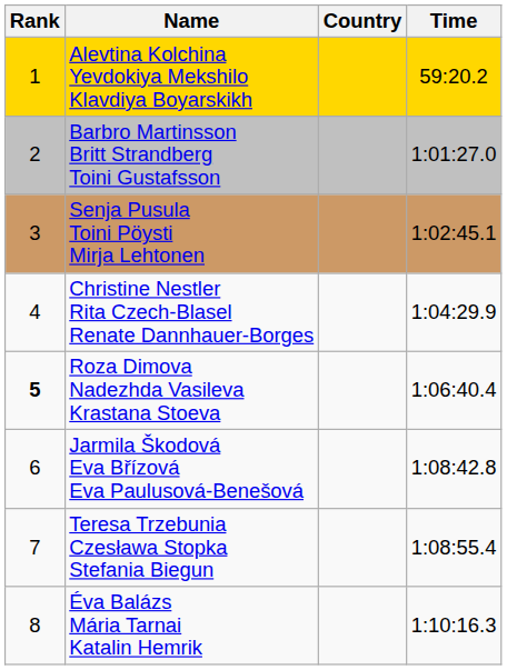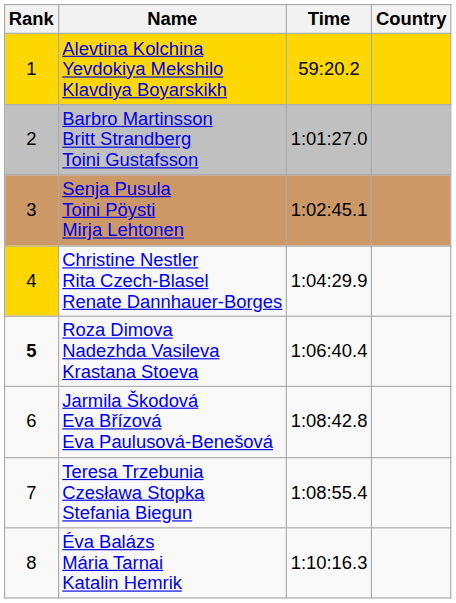columns swapped: Country <-> Time
Christine Nestler Rita Czech-Blasel Renate Dannhauer-Borges | Rank: no background -> gold background
